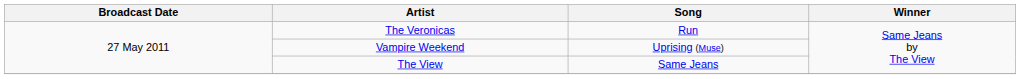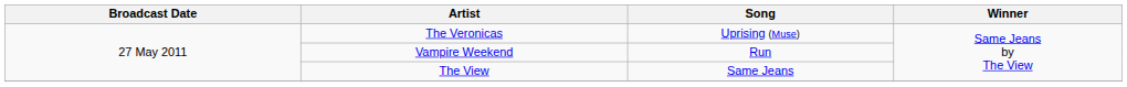The Veronicas | Song: Run -> Uprising (Muse)
Vampire Weekend | Song: Uprising (Muse) -> Run
